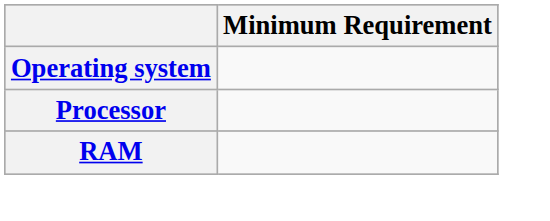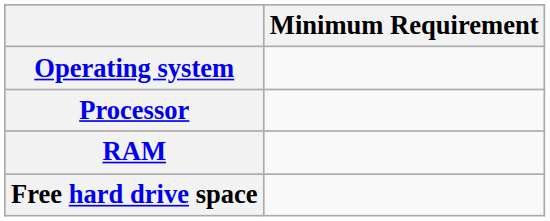+ row: Free hard drive space
